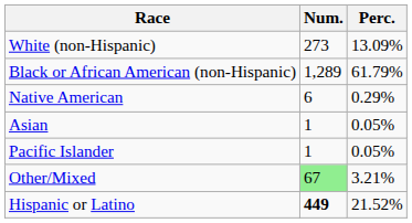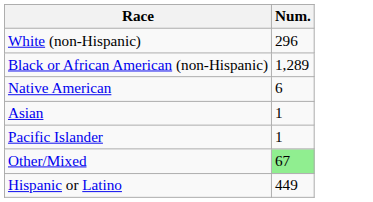- column: Perc. | 13.09% | 61.79% | 0.29% | 0.05% | 0.05% | 3.21% | 21.52%
White (non-Hispanic) | Num.: 273 -> 296
Hispanic or Latino | Num.: bold -> normal
